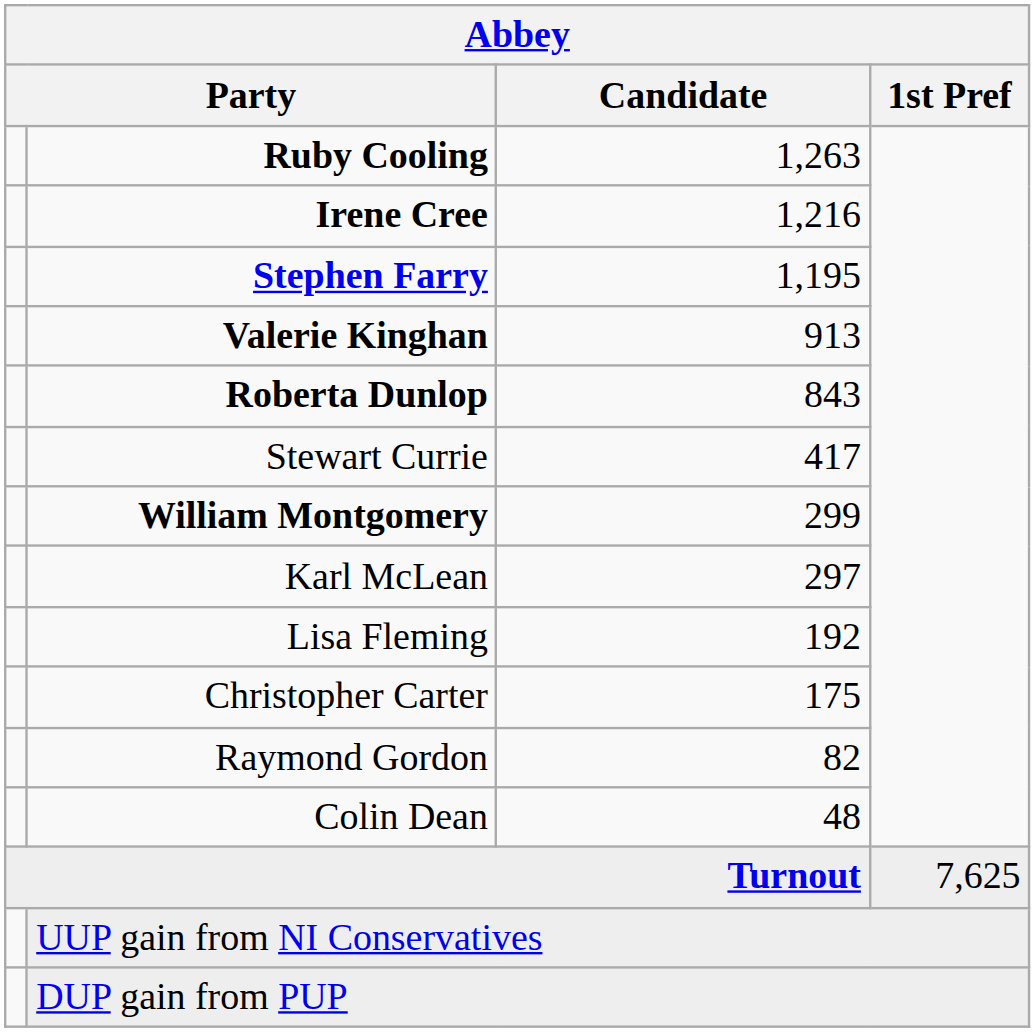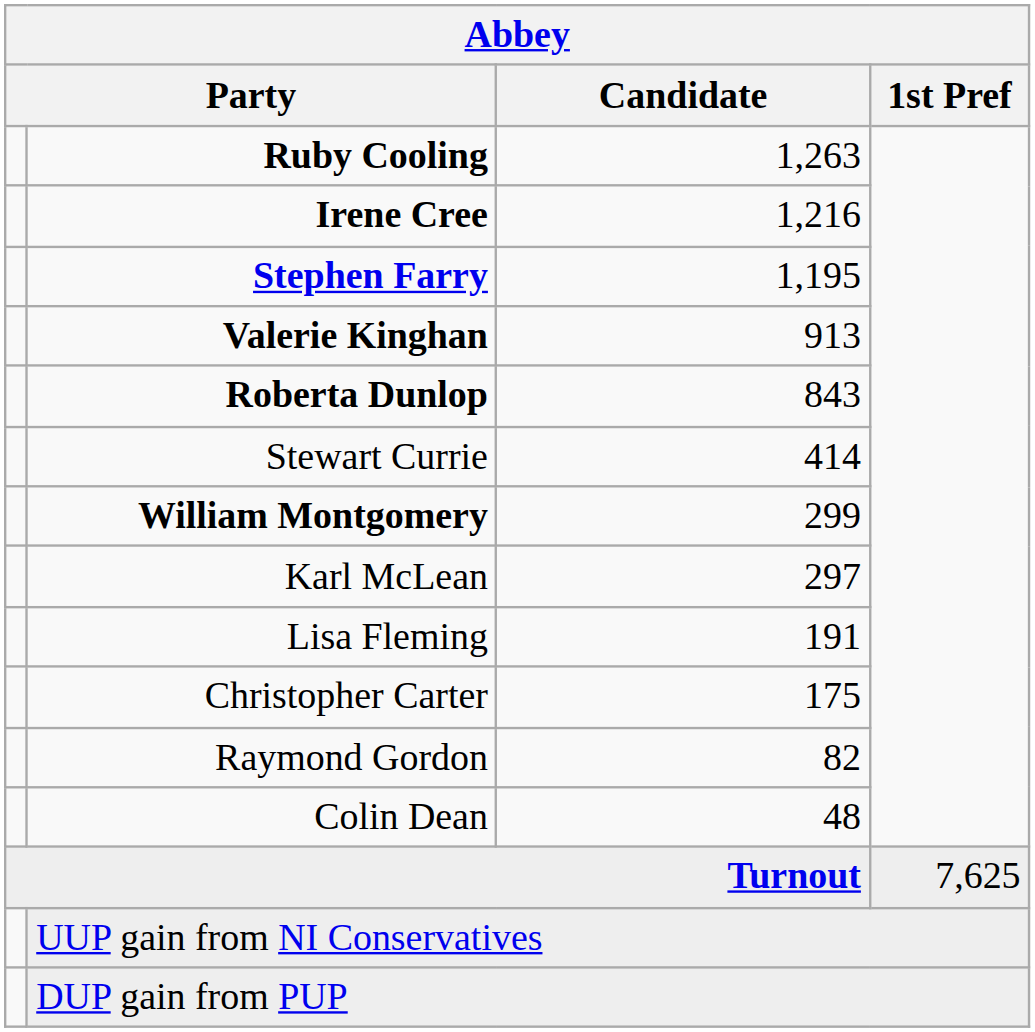Stewart Currie | Candidate: 417 -> 414
Lisa Fleming | Candidate: 192 -> 191
